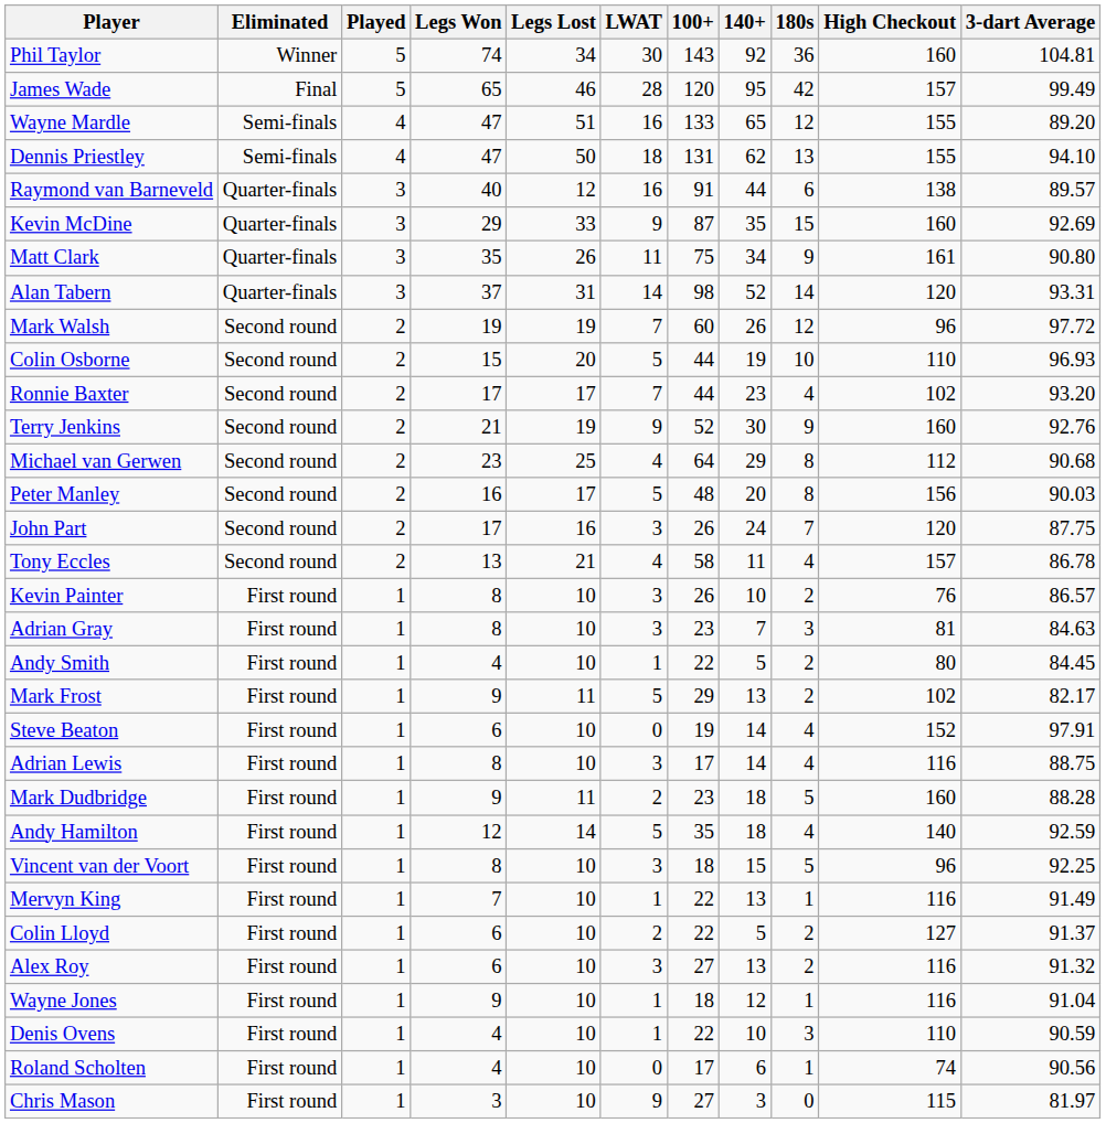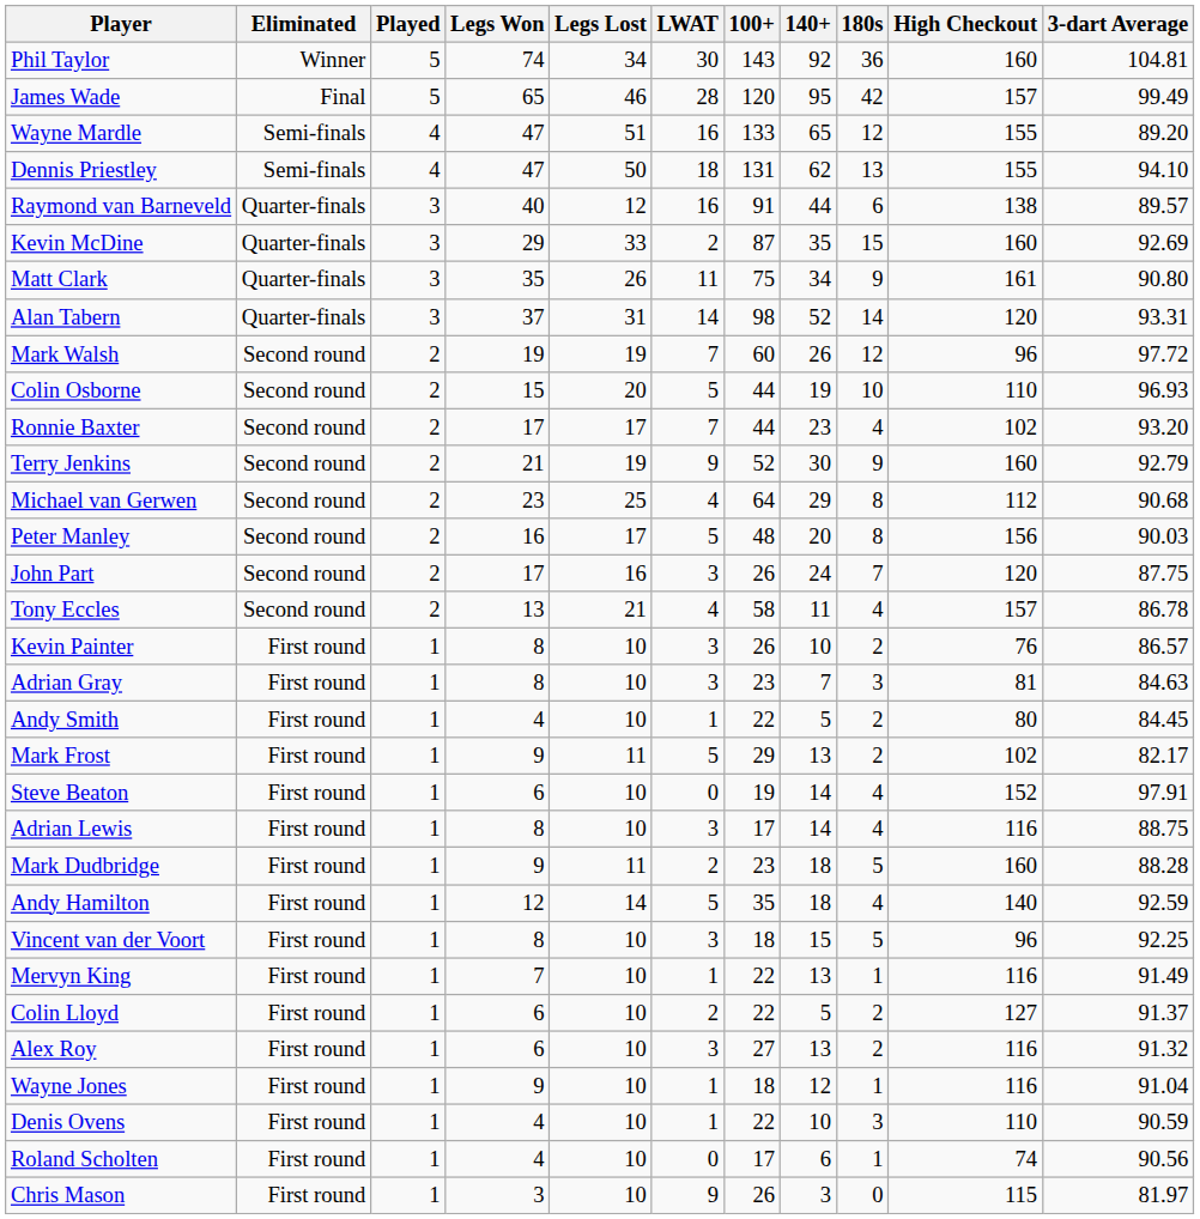Kevin McDine | LWAT: 9 -> 2
Terry Jenkins | 3-dart Average: 92.76 -> 92.79
Chris Mason | 100+: 27 -> 26
